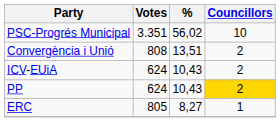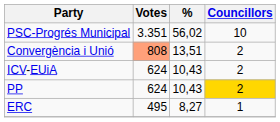Convergència i Unió | Votes: no background -> lightsalmon background
ERC | Votes: 805 -> 495
